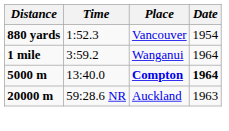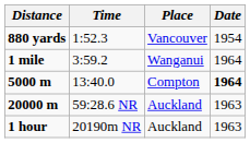5000 m | Place: bold -> normal
+ row: 1 hour | 20190m NR | Auckland | 1963
